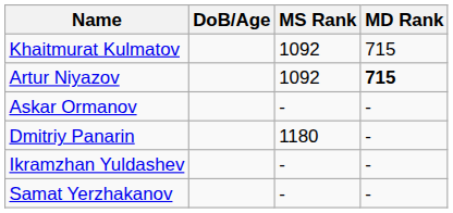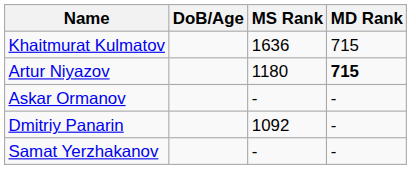Khaitmurat Kulmatov | MS Rank: 1092 -> 1636
Artur Niyazov | MS Rank: 1092 -> 1180
Dmitriy Panarin | MS Rank: 1180 -> 1092
- row: Ikramzhan Yuldashev | - | -
